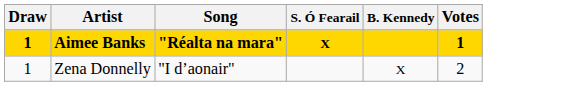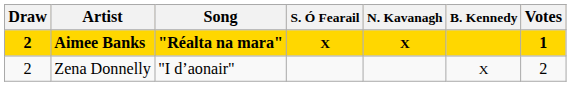+ column: N. Kavanagh | X
Aimee Banks | Draw: 1 -> 2
Zena Donnelly | Draw: 1 -> 2
